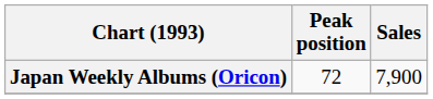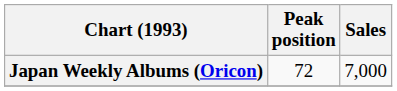Japan Weekly Albums (Oricon) | Sales: 7,900 -> 7,000
